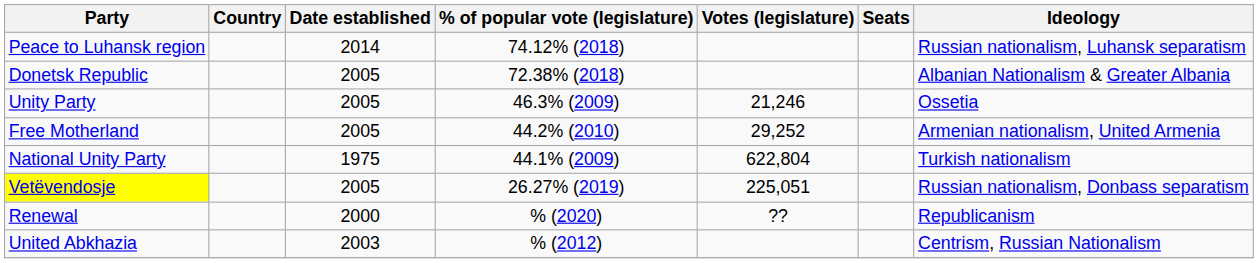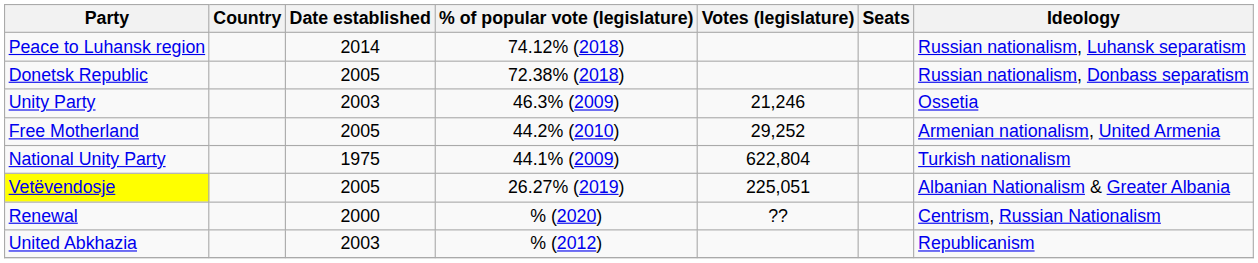Donetsk Republic | Ideology: Albanian Nationalism & Greater Albania -> Russian nationalism, Donbass separatism
Unity Party | Date established: 2005 -> 2003
Vetëvendosje | Ideology: Russian nationalism, Donbass separatism -> Albanian Nationalism & Greater Albania
Renewal | Ideology: Republicanism -> Centrism, Russian Nationalism
United Abkhazia | Ideology: Centrism, Russian Nationalism -> Republicanism
